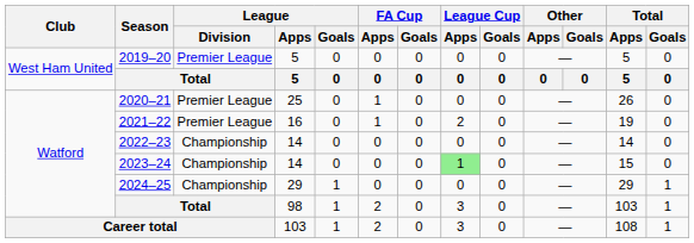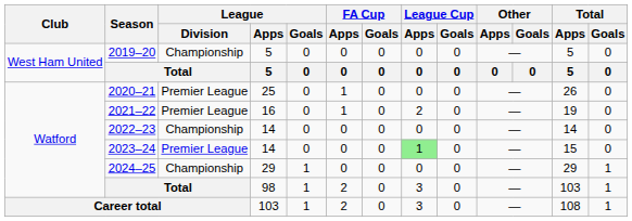2019–20 | League / Division: Premier League -> Championship
2023–24 | League / Division: Championship -> Premier League
